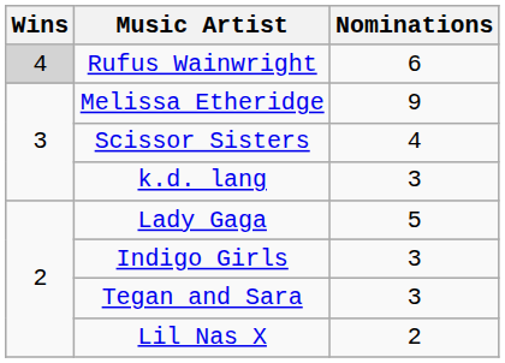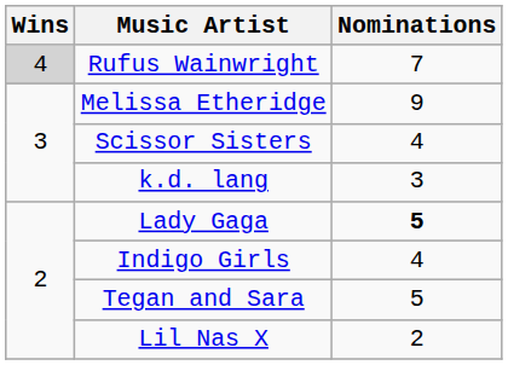Rufus Wainwright | Nominations: 6 -> 7
Lady Gaga | Nominations: normal -> bold
Indigo Girls | Nominations: 3 -> 4
Tegan and Sara | Nominations: 3 -> 5
